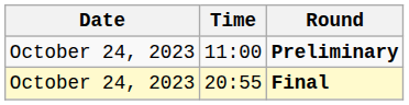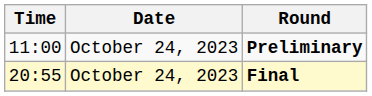columns swapped: Date <-> Time
